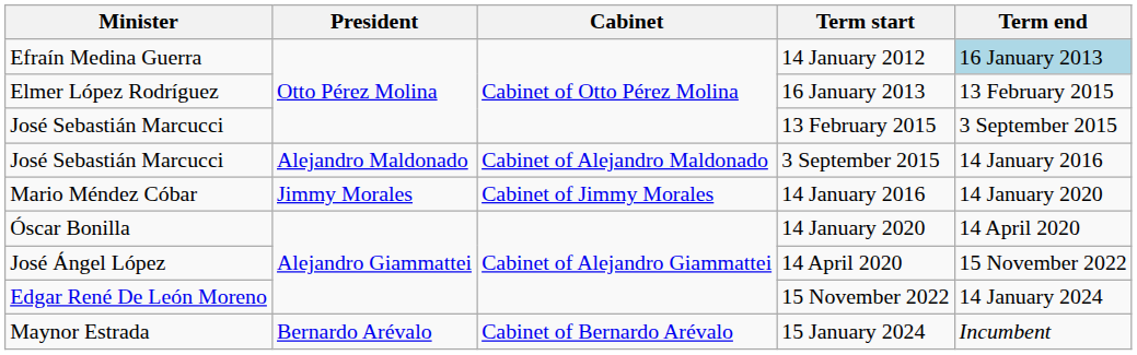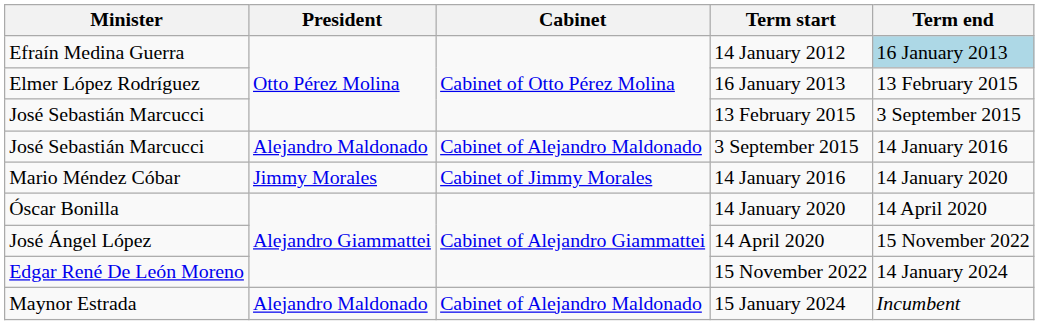15 January 2024 | President: Bernardo Arévalo -> Alejandro Maldonado
15 January 2024 | Cabinet: Cabinet of Bernardo Arévalo -> Cabinet of Alejandro Maldonado
